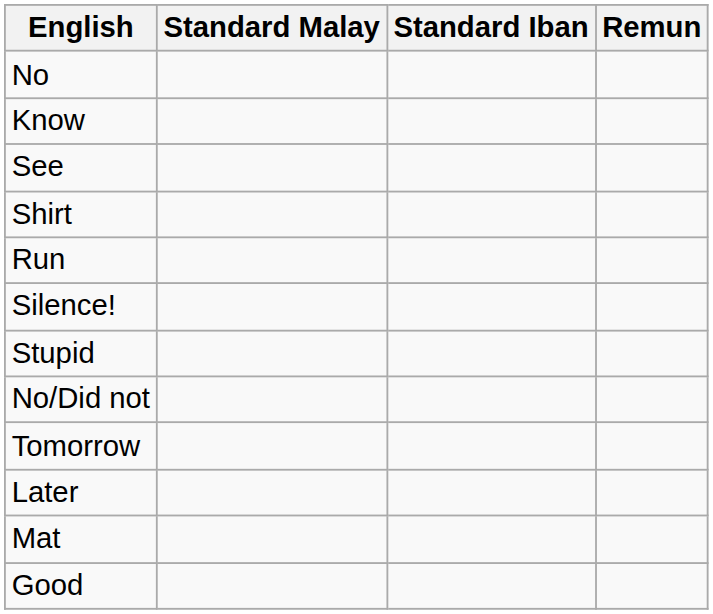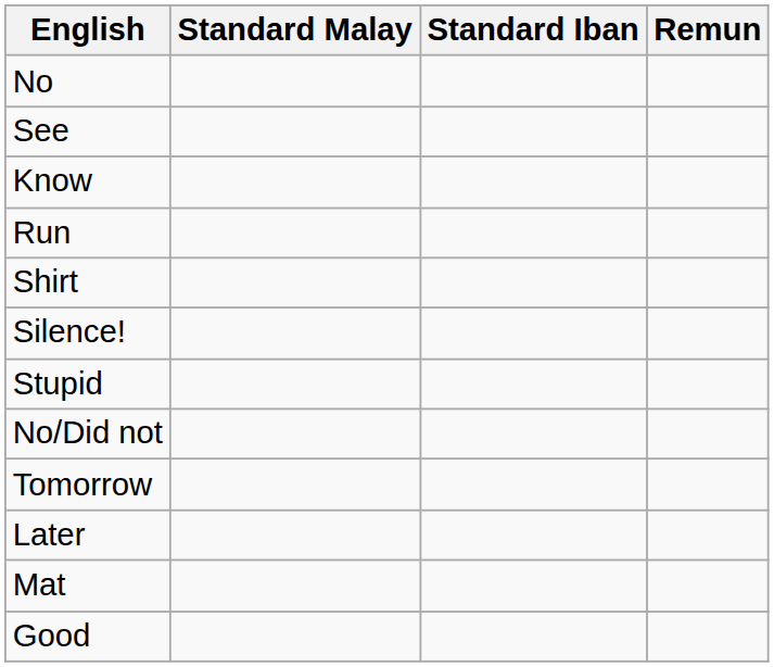rows swapped: See <-> Know
rows swapped: Shirt <-> Run
